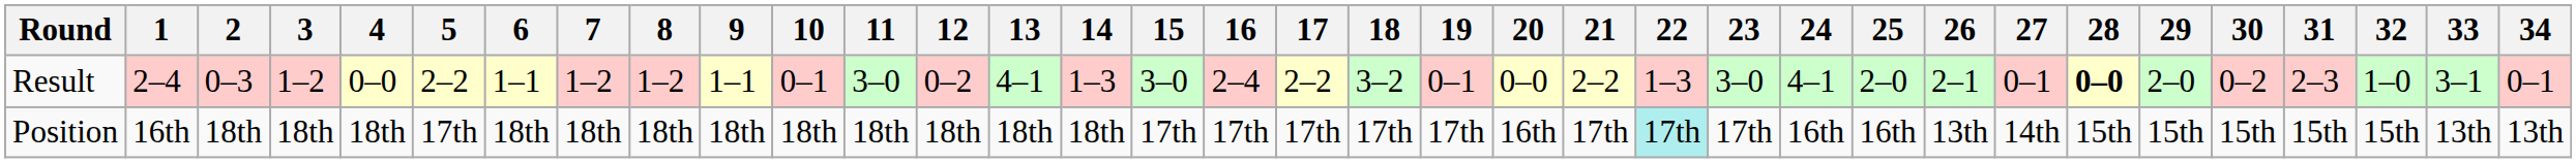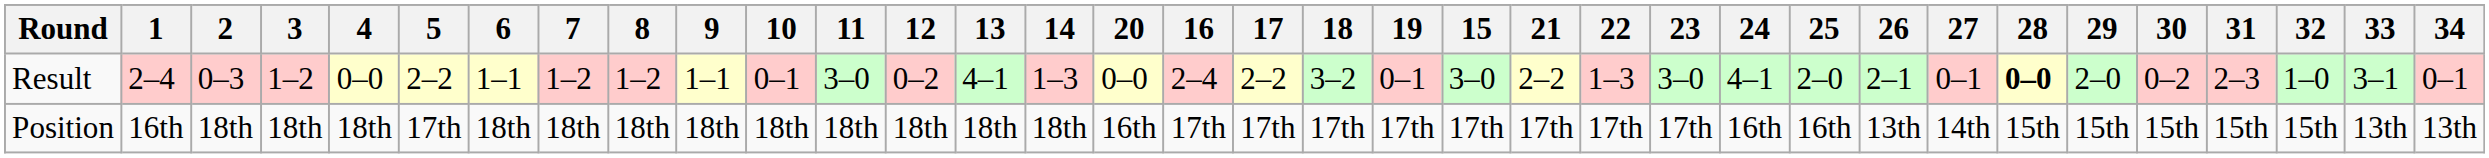columns swapped: 15 <-> 20
Position | 22: paleturquoise background -> no background
